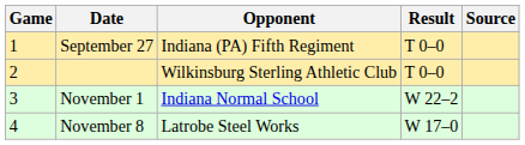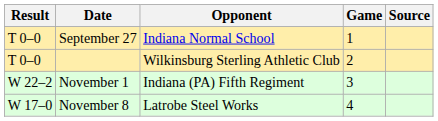columns swapped: Game <-> Result
September 27 | Opponent: Indiana (PA) Fifth Regiment -> Indiana Normal School
November 1 | Opponent: Indiana Normal School -> Indiana (PA) Fifth Regiment
